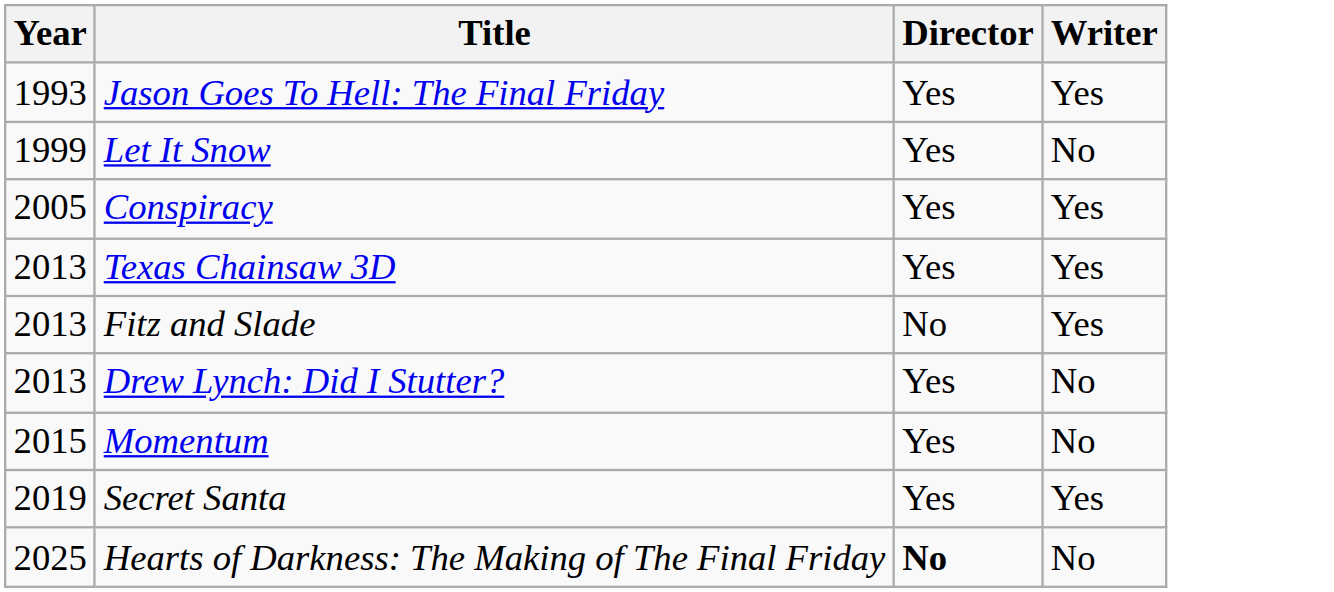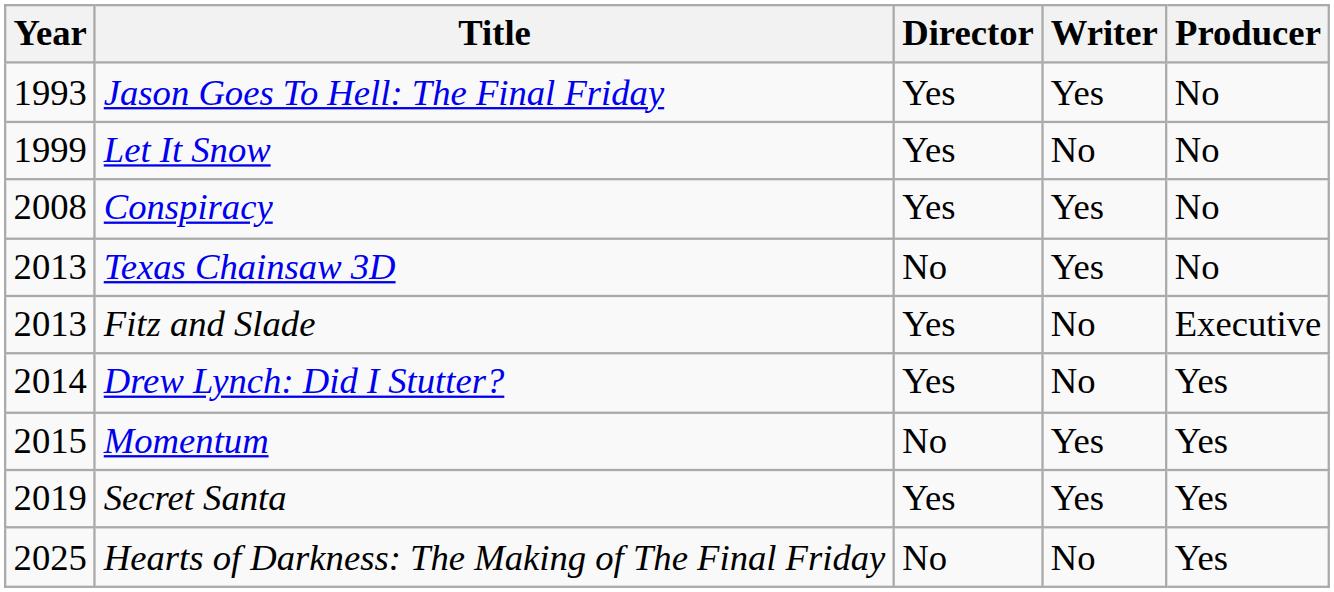+ column: Producer | No | No | No | No | Executive | Yes | Yes | Yes | Yes
Conspiracy | Year: 2005 -> 2008
Texas Chainsaw 3D | Director: Yes -> No
Fitz and Slade | Director: No -> Yes
Fitz and Slade | Writer: Yes -> No
Drew Lynch: Did I Stutter? | Year: 2013 -> 2014
Momentum | Director: Yes -> No
Momentum | Writer: No -> Yes
Hearts of Darkness: The Making of The Final Friday | Director: bold -> normal
